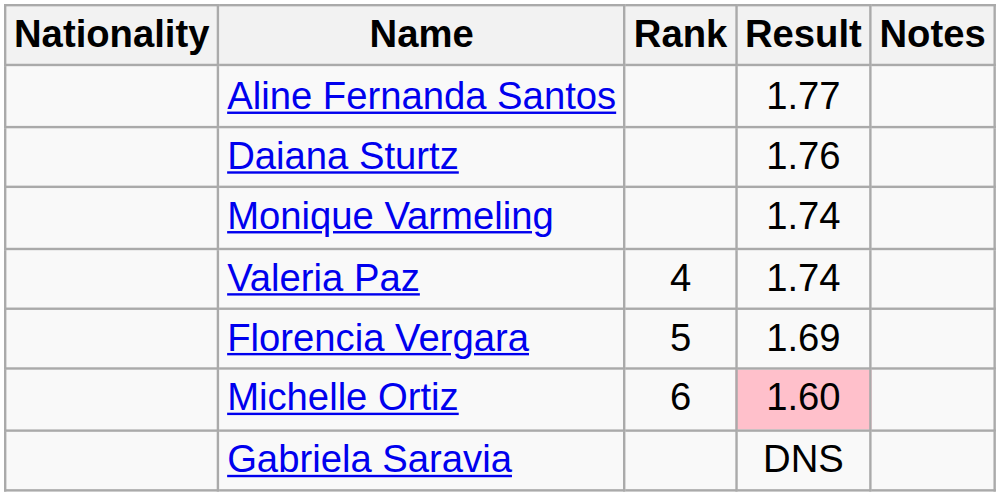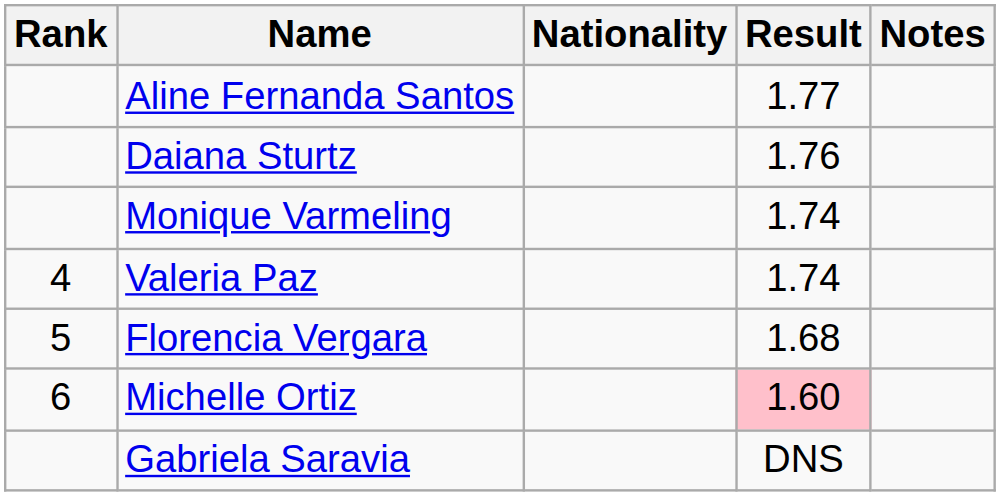columns swapped: Rank <-> Nationality
Florencia Vergara | Result: 1.69 -> 1.68
